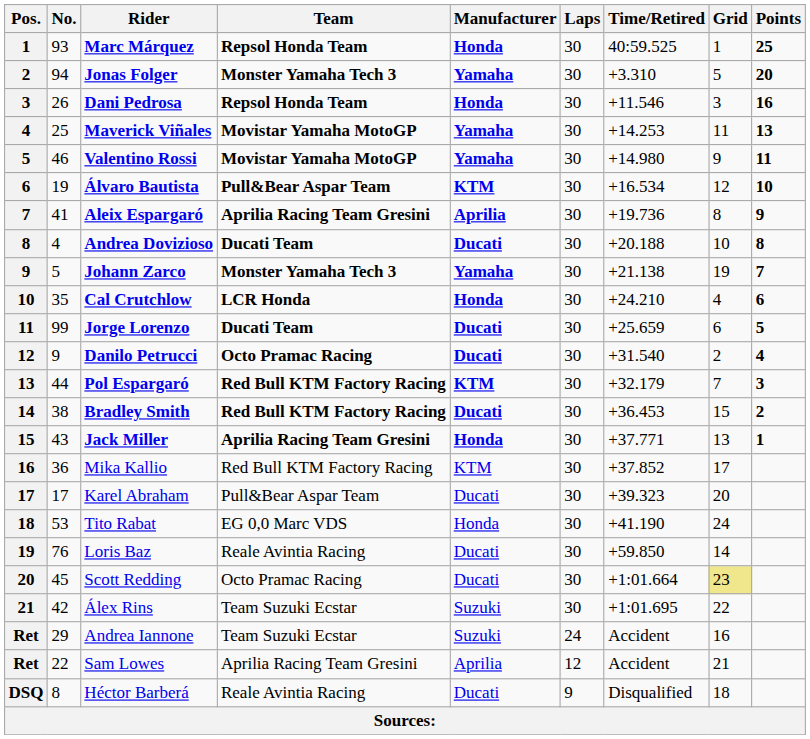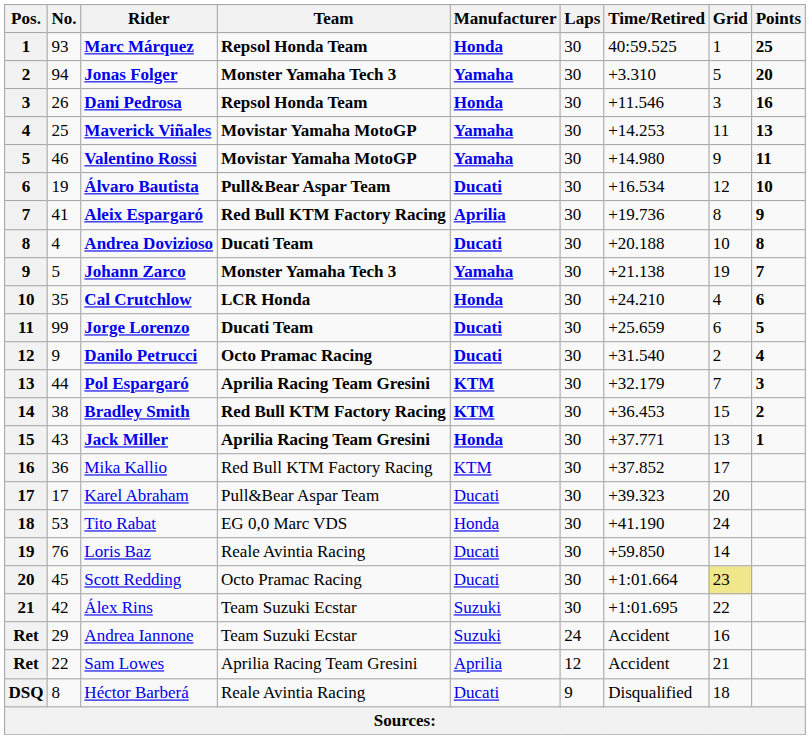Álvaro Bautista | Manufacturer: KTM -> Ducati
Aleix Espargaró | Team: Aprilia Racing Team Gresini -> Red Bull KTM Factory Racing
Pol Espargaró | Team: Red Bull KTM Factory Racing -> Aprilia Racing Team Gresini
Bradley Smith | Manufacturer: Ducati -> KTM
